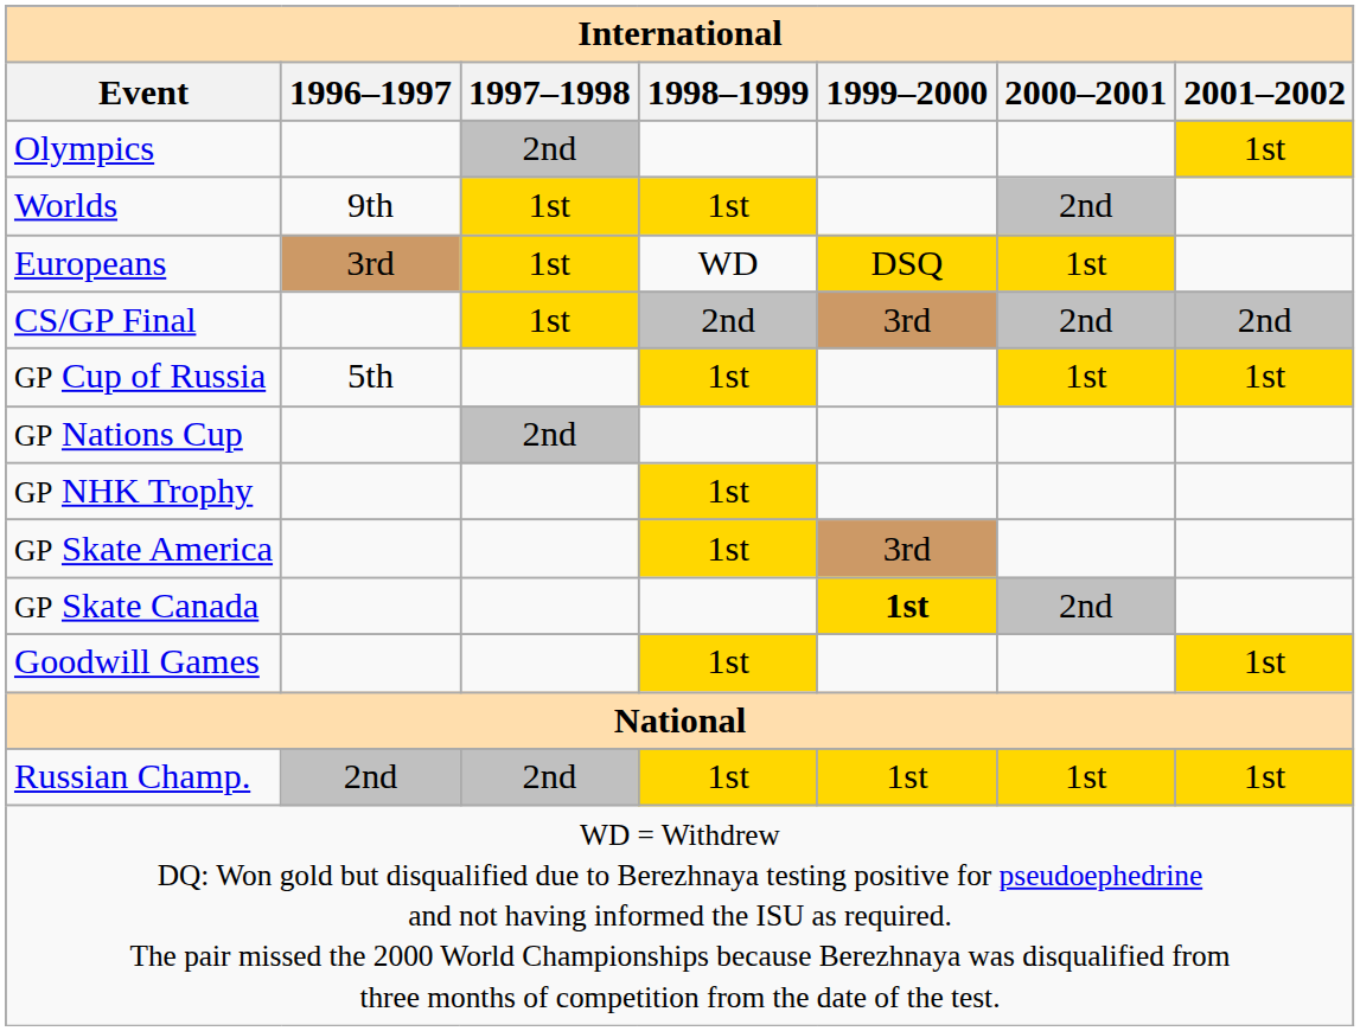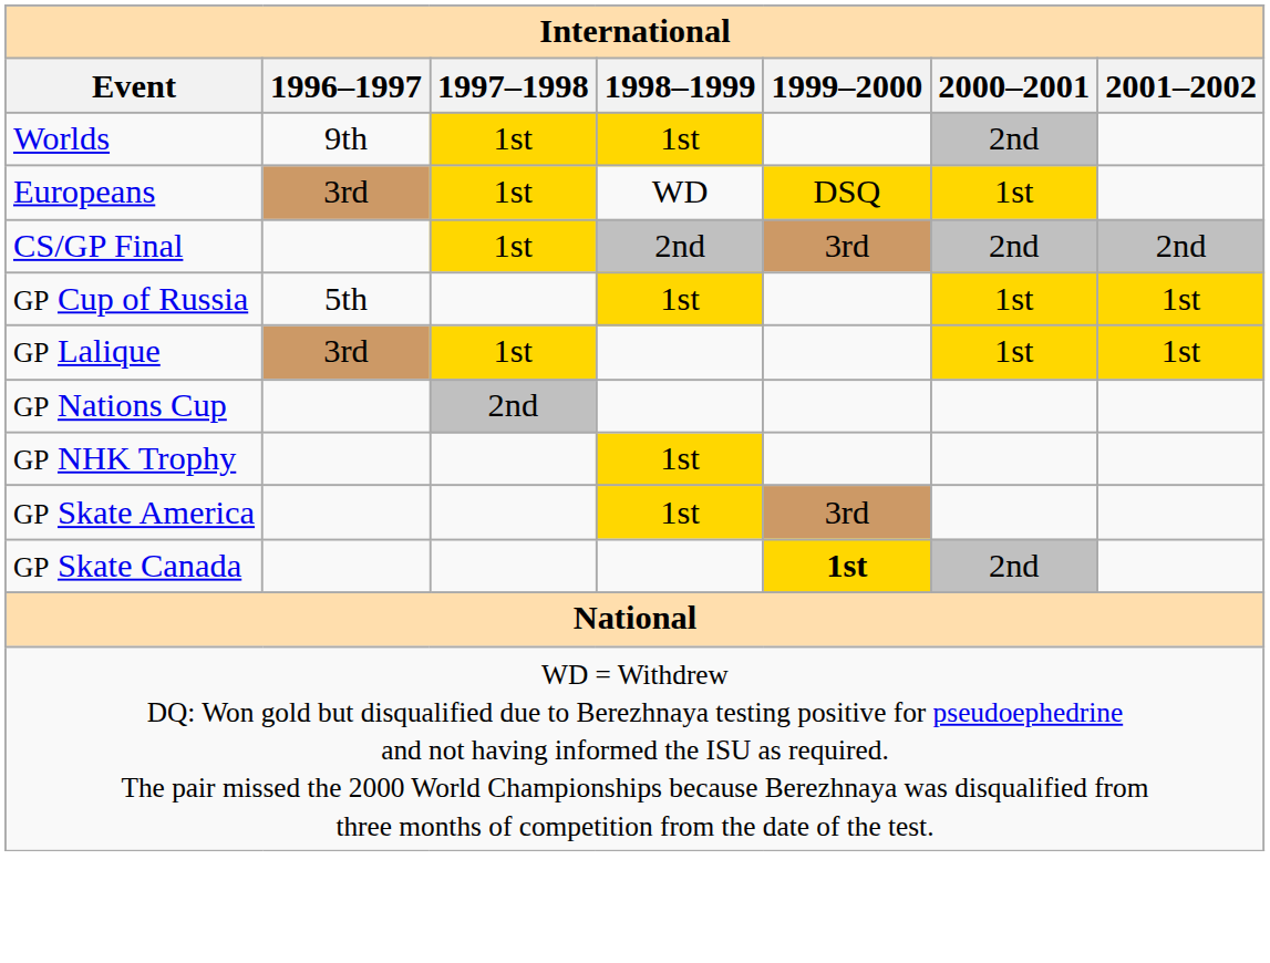- row: Olympics | 2nd | 1st
+ row: GP Lalique | 3rd | 1st | 1st | 1st
- row: Goodwill Games | 1st | 1st
- row: Russian Champ. | 2nd | 2nd | 1st | 1st | 1st | 1st
